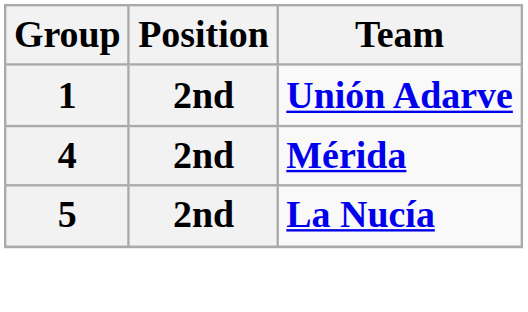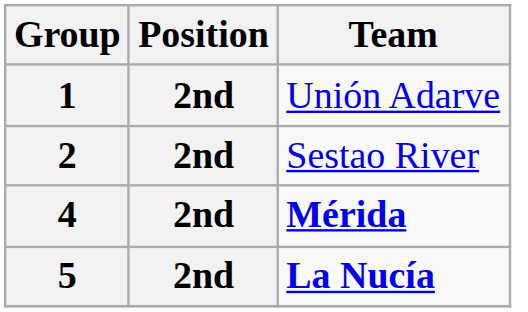1 | Team: bold -> normal
+ row: 2 | 2nd | Sestao River
